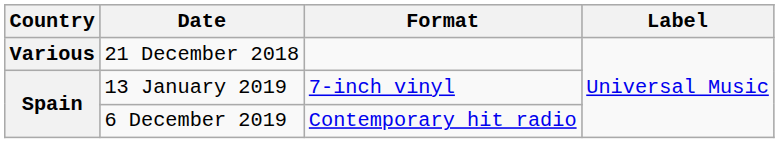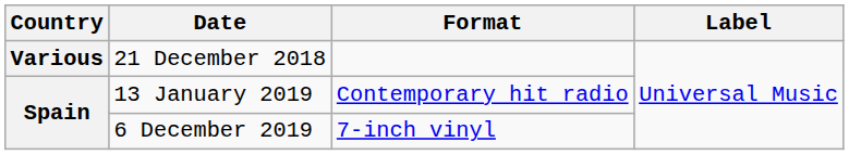13 January 2019 | Format: 7-inch vinyl -> Contemporary hit radio
6 December 2019 | Format: Contemporary hit radio -> 7-inch vinyl
